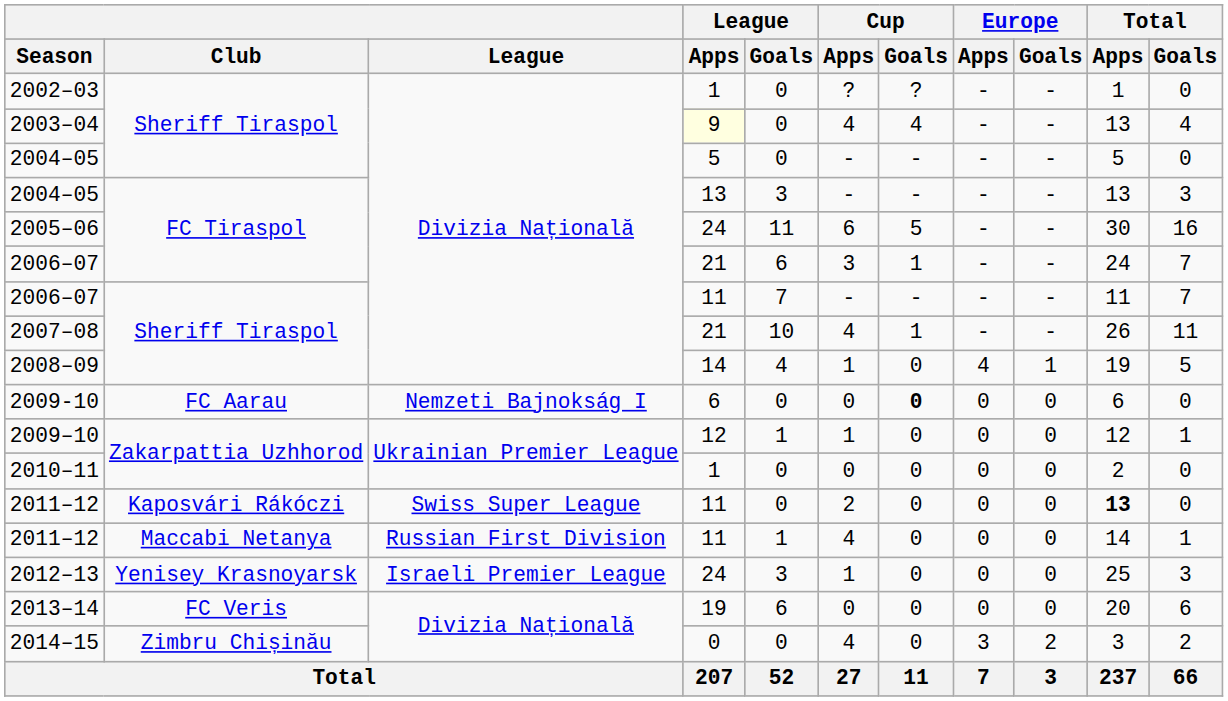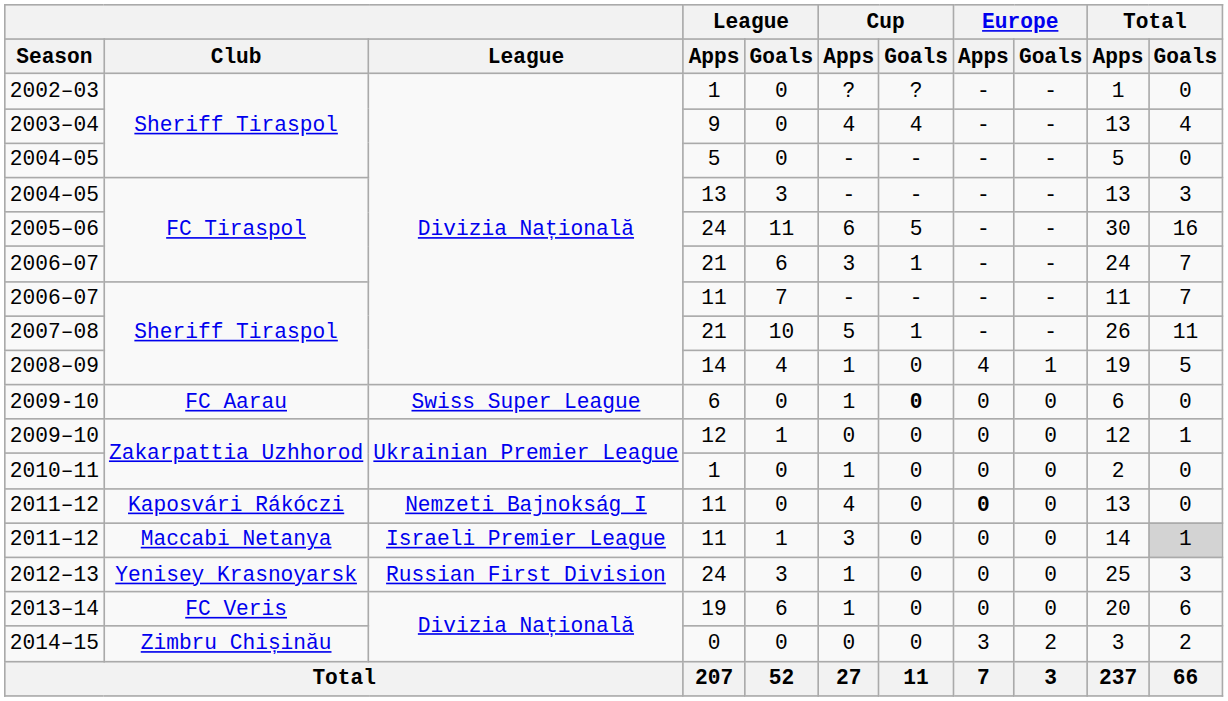2003–04 | League / Apps: lightyellow background -> no background
2007–08 | Cup / Apps: 4 -> 5
2009-10 | League: Nemzeti Bajnokság I -> Swiss Super League
2009-10 | Cup / Apps: 0 -> 1
2009–10 | Cup / Apps: 1 -> 0
2010–11 | Cup / Apps: 0 -> 1
2011–12 / Kaposvári Rákóczi | League: Swiss Super League -> Nemzeti Bajnokság I
2011–12 / Kaposvári Rákóczi | Cup / Apps: 2 -> 4
2011–12 / Kaposvári Rákóczi | Europe / Apps: normal -> bold
2011–12 / Kaposvári Rákóczi | Total / Apps: bold -> normal
2011–12 / Maccabi Netanya | League: Russian First Division -> Israeli Premier League
2011–12 / Maccabi Netanya | Cup / Apps: 4 -> 3
2011–12 / Maccabi Netanya | Total / Goals: no background -> lightgrey background
2012–13 | League: Israeli Premier League -> Russian First Division
2013–14 | Cup / Apps: 0 -> 1
2014–15 | Cup / Apps: 4 -> 0
